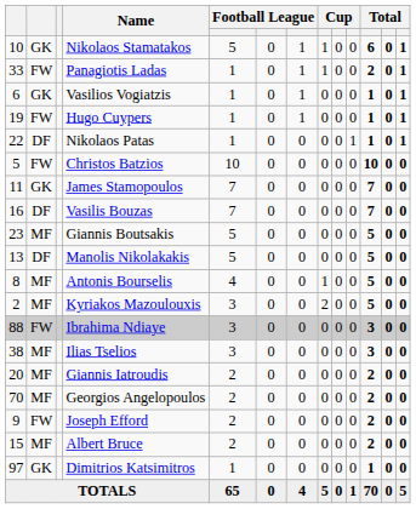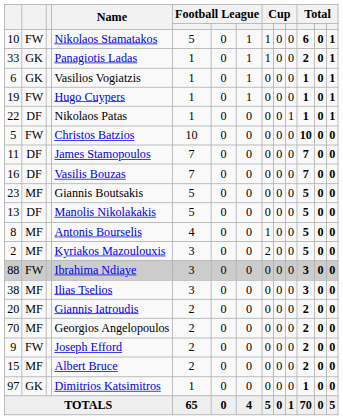Nikolaos Stamatakos | column 2: GK -> FW
Panagiotis Ladas | column 2: FW -> GK
James Stamopoulos | column 2: GK -> DF
